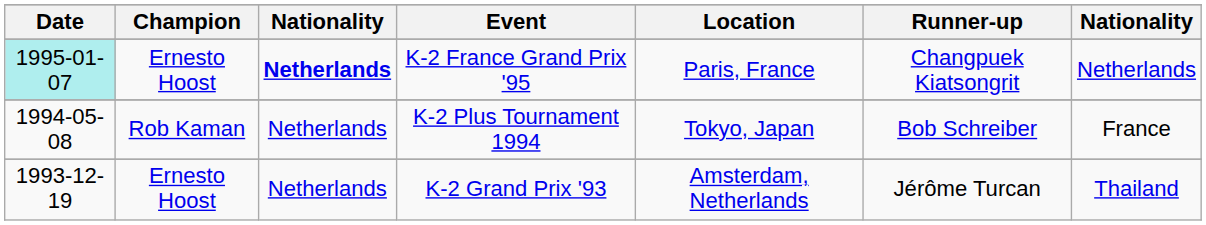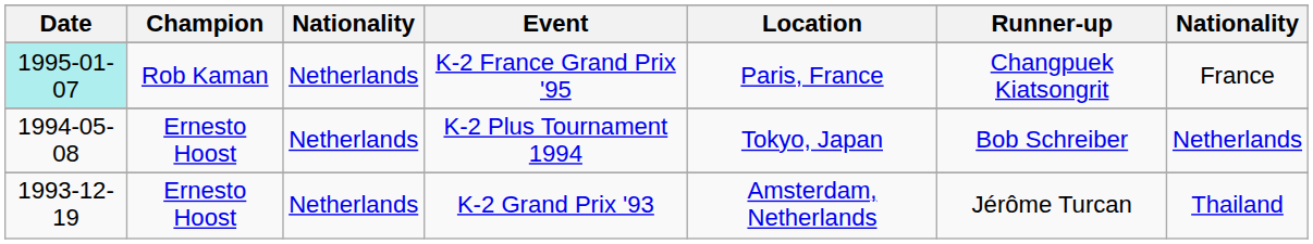K-2 France Grand Prix '95 | Champion: Ernesto Hoost -> Rob Kaman
K-2 France Grand Prix '95 | column 3: bold -> normal
K-2 France Grand Prix '95 | column 7: Netherlands -> France
K-2 Plus Tournament 1994 | Champion: Rob Kaman -> Ernesto Hoost
K-2 Plus Tournament 1994 | column 7: France -> Netherlands
